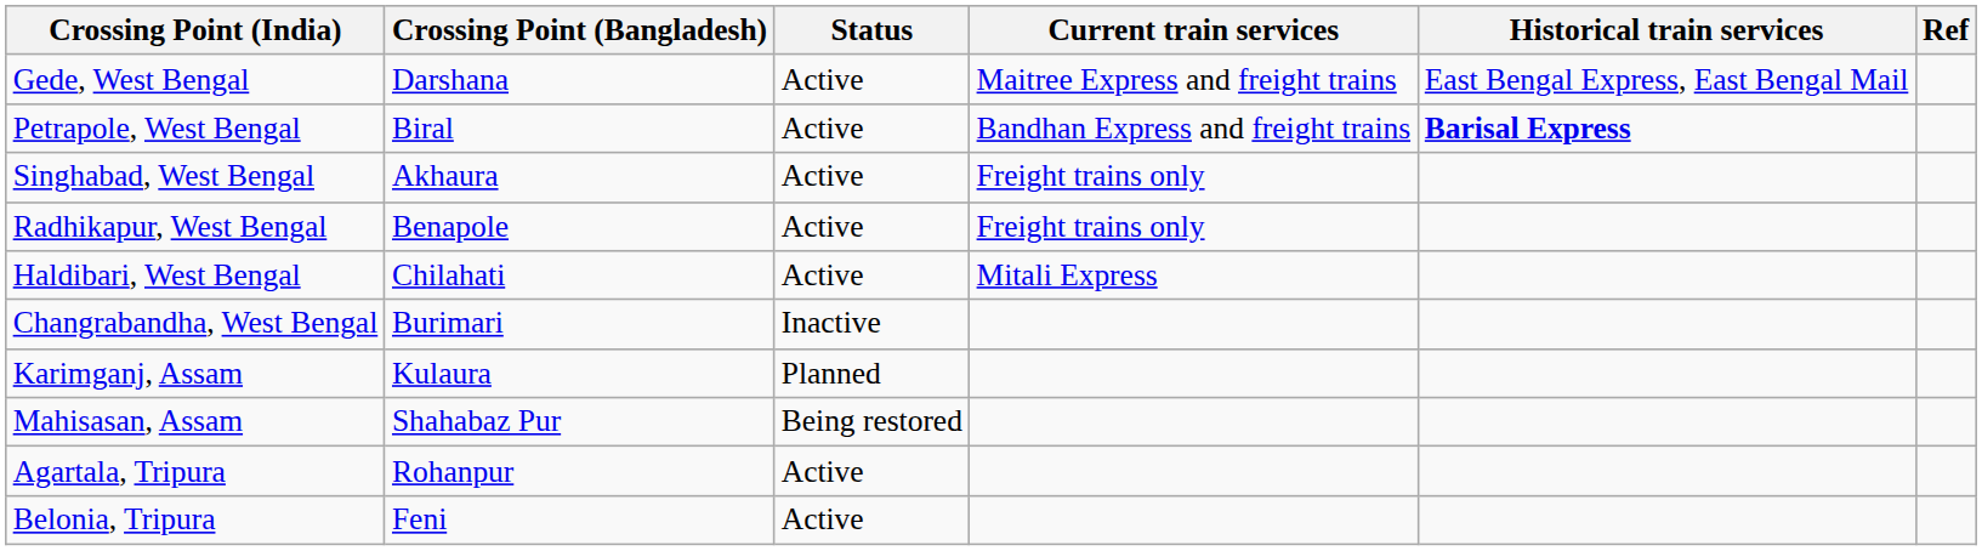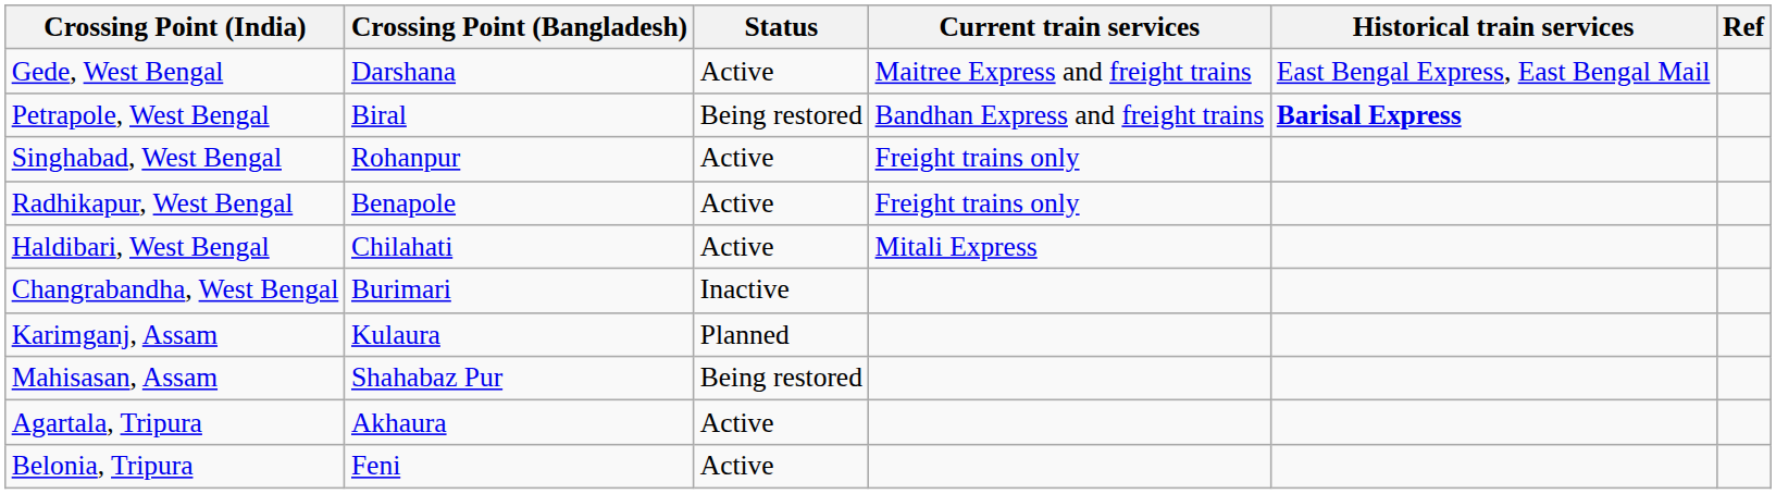Petrapole, West Bengal | Status: Active -> Being restored
Singhabad, West Bengal | Crossing Point (Bangladesh): Akhaura -> Rohanpur
Agartala, Tripura | Crossing Point (Bangladesh): Rohanpur -> Akhaura
